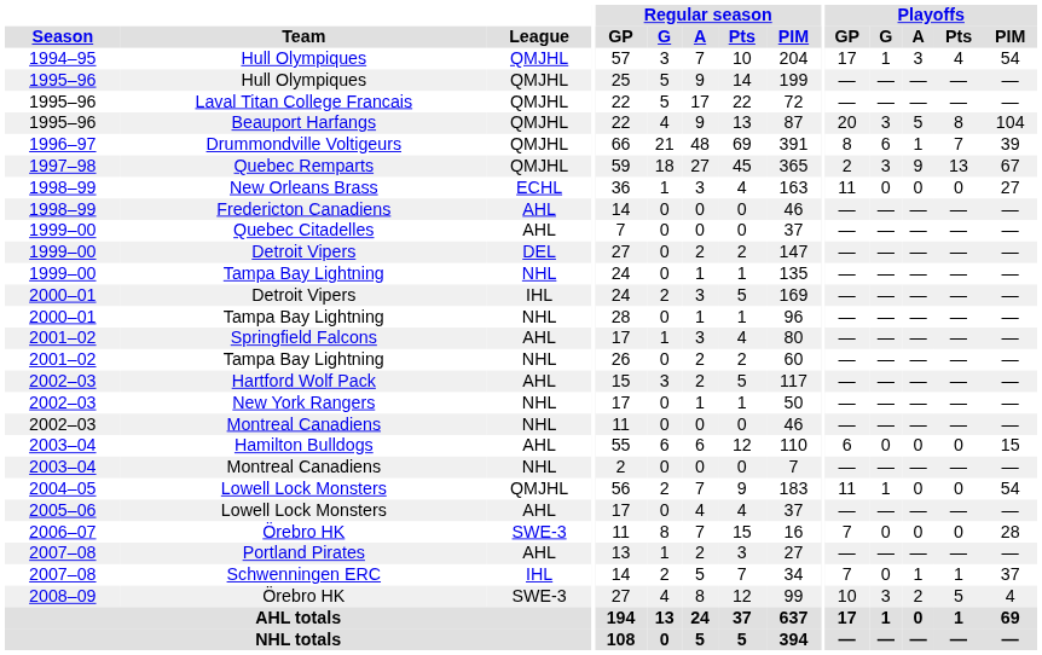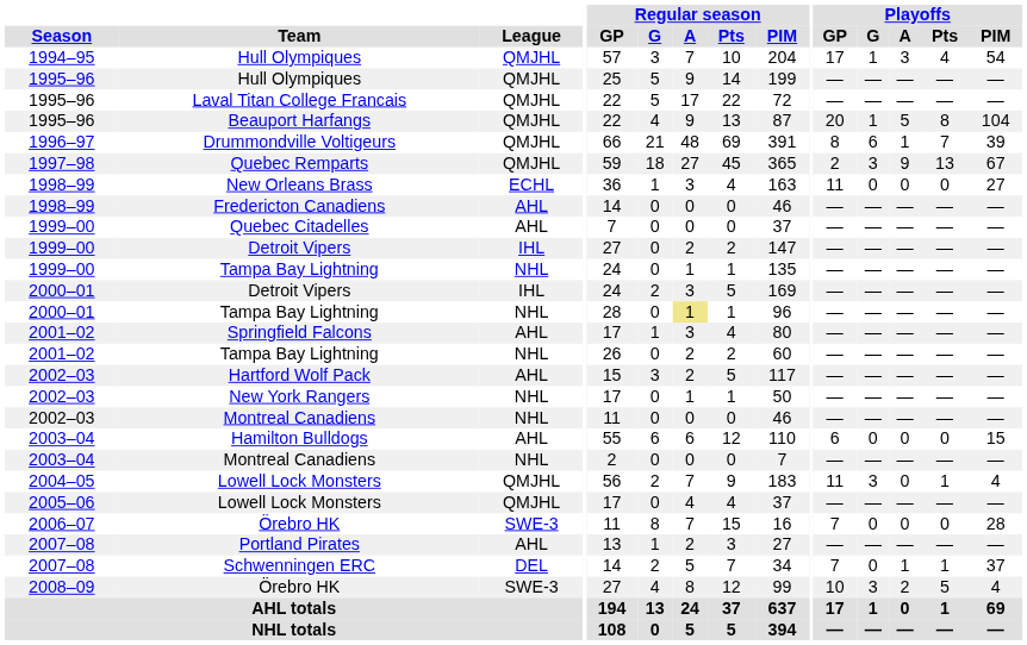Beauport Harfangs | Playoffs / G: 3 -> 1
1999–00 / Detroit Vipers | League: DEL -> IHL
2000–01 / Tampa Bay Lightning | Regular season / A: no background -> khaki background
2004–05 / Lowell Lock Monsters | Playoffs / G: 1 -> 3
2004–05 / Lowell Lock Monsters | Playoffs / Pts: 0 -> 1
2004–05 / Lowell Lock Monsters | Playoffs / PIM: 54 -> 4
2005–06 / Lowell Lock Monsters | League: AHL -> QMJHL
Schwenningen ERC | League: IHL -> DEL
